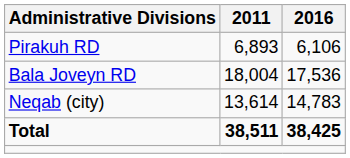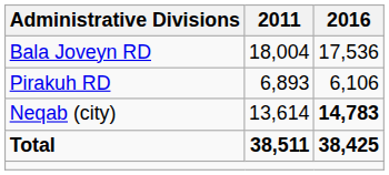rows swapped: Bala Joveyn RD <-> Pirakuh RD
Neqab (city) | 2016: normal -> bold
